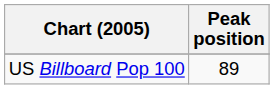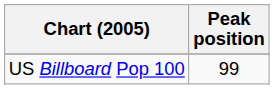US Billboard Pop 100 | Peak position: 89 -> 99
